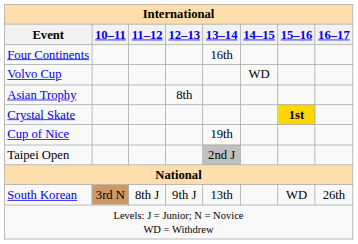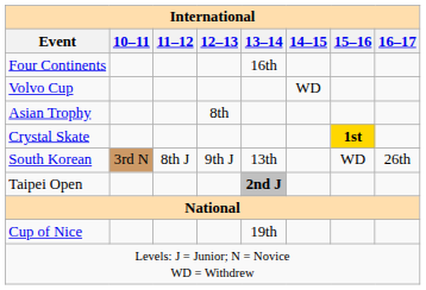rows swapped: Cup of Nice <-> South Korean
Taipei Open | 13–14: normal -> bold
